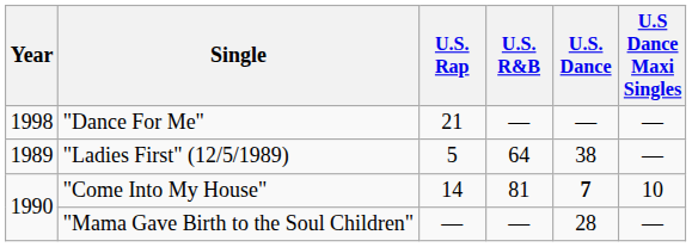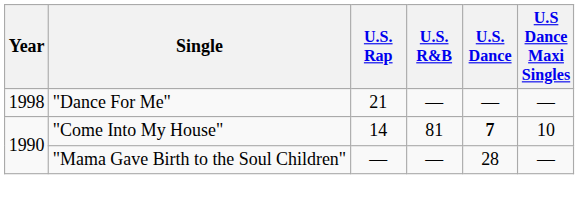- row: 1989 | "Ladies First" (12/5/1989) | 5 | 64 | 38 | —
